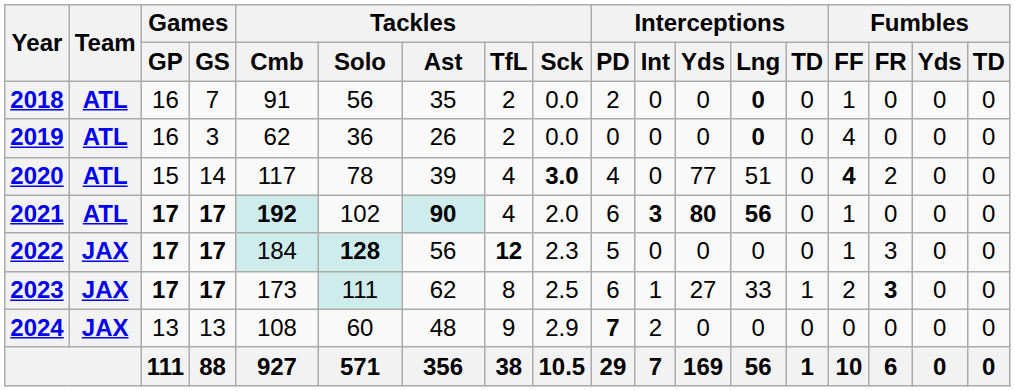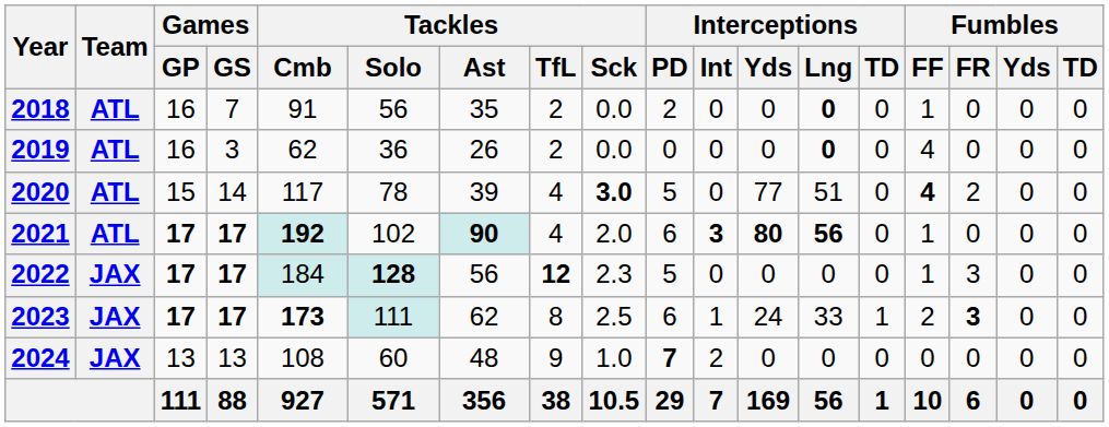2020 | Interceptions / PD: 4 -> 5
2023 | Tackles / Cmb: normal -> bold
2023 | Interceptions / Yds: 27 -> 24
2024 | Tackles / Sck: 2.9 -> 1.0
